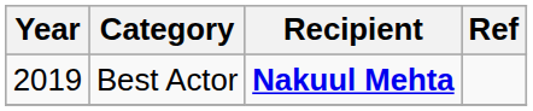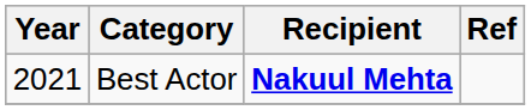Best Actor | Year: 2019 -> 2021
